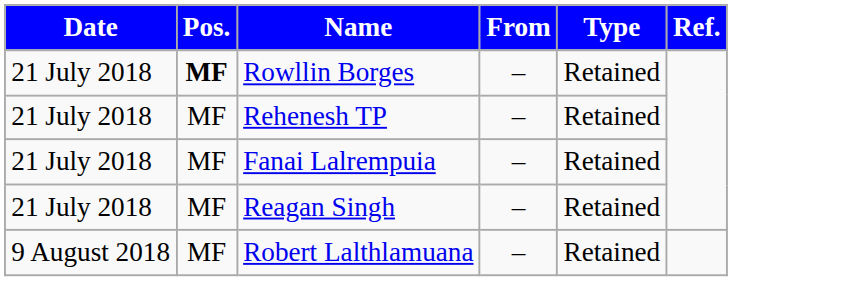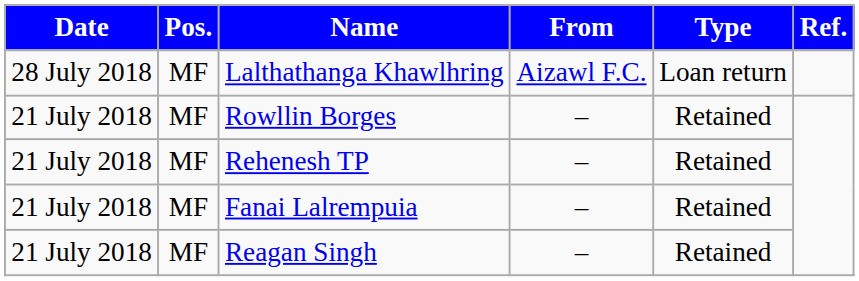+ row: 28 July 2018 | MF | Lalthathanga Khawlhring | Aizawl F.C. | Loan return
Rowllin Borges | Pos.: bold -> normal
- row: 9 August 2018 | MF | Robert Lalthlamuana | – | Retained
